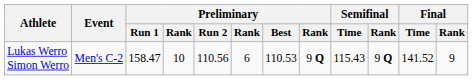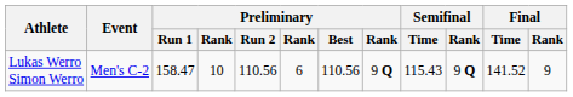Lukas Werro Simon Werro | Preliminary / Best: 110.53 -> 110.56
